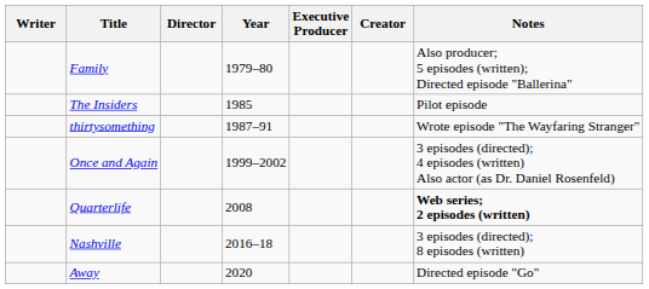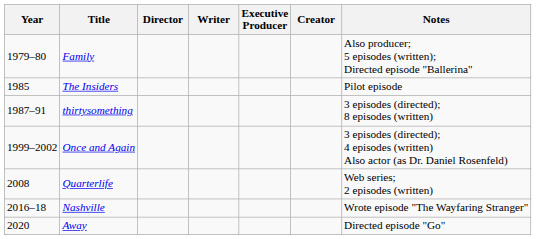columns swapped: Year <-> Writer
thirtysomething | Notes: Wrote episode "The Wayfaring Stranger" -> 3 episodes (directed); 8 episodes (written)
Quarterlife | Notes: bold -> normal
Nashville | Notes: 3 episodes (directed); 8 episodes (written) -> Wrote episode "The Wayfaring Stranger"
